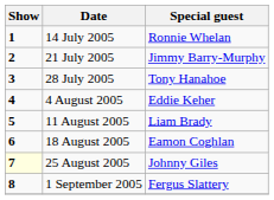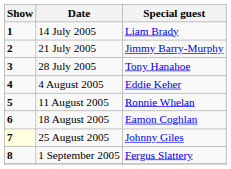14 July 2005 | Special guest: Ronnie Whelan -> Liam Brady
11 August 2005 | Special guest: Liam Brady -> Ronnie Whelan
